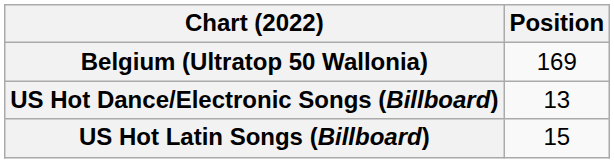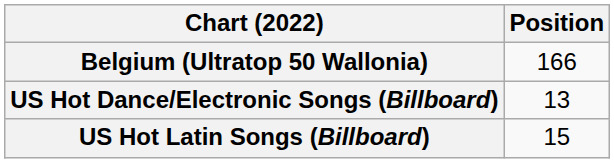Belgium (Ultratop 50 Wallonia) | Position: 169 -> 166
